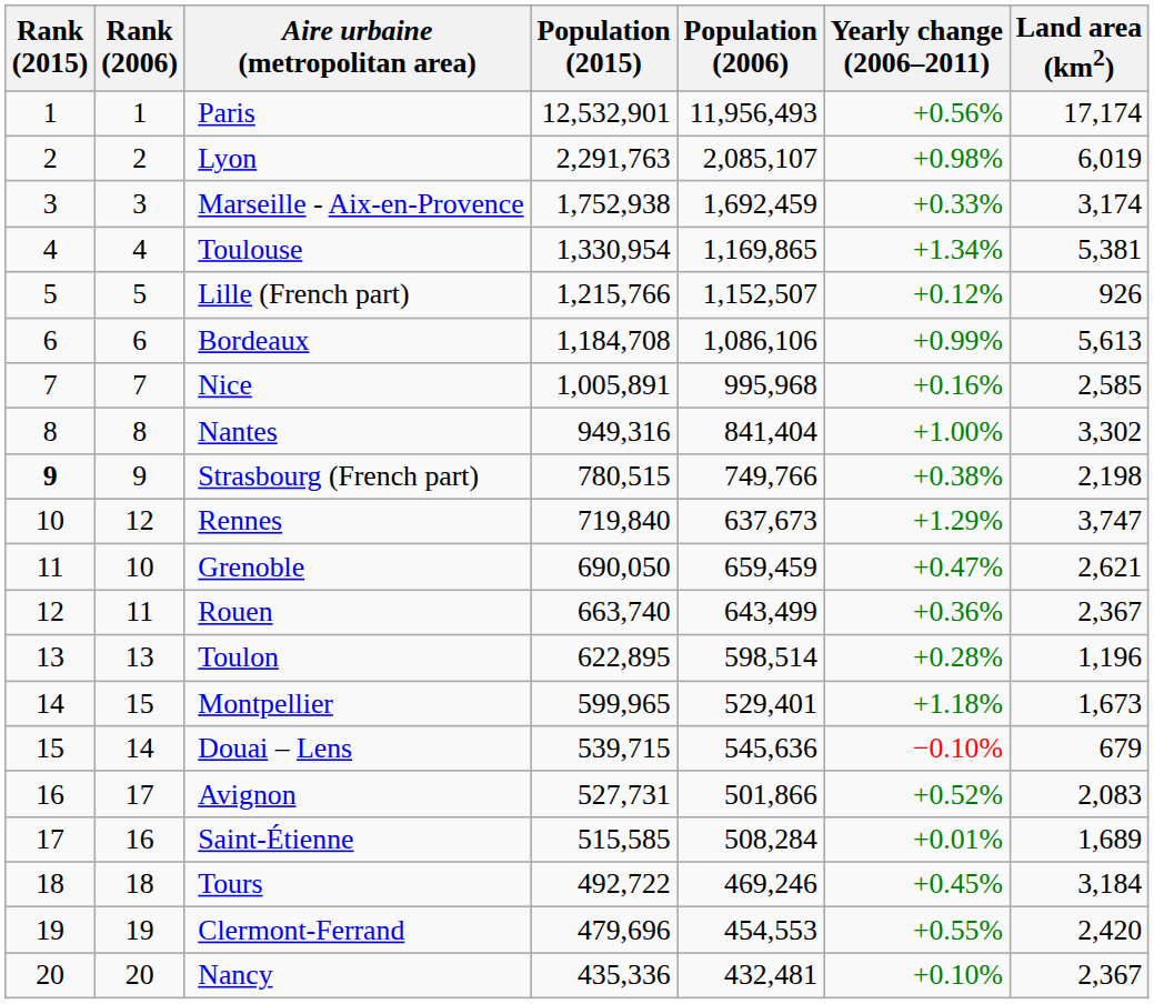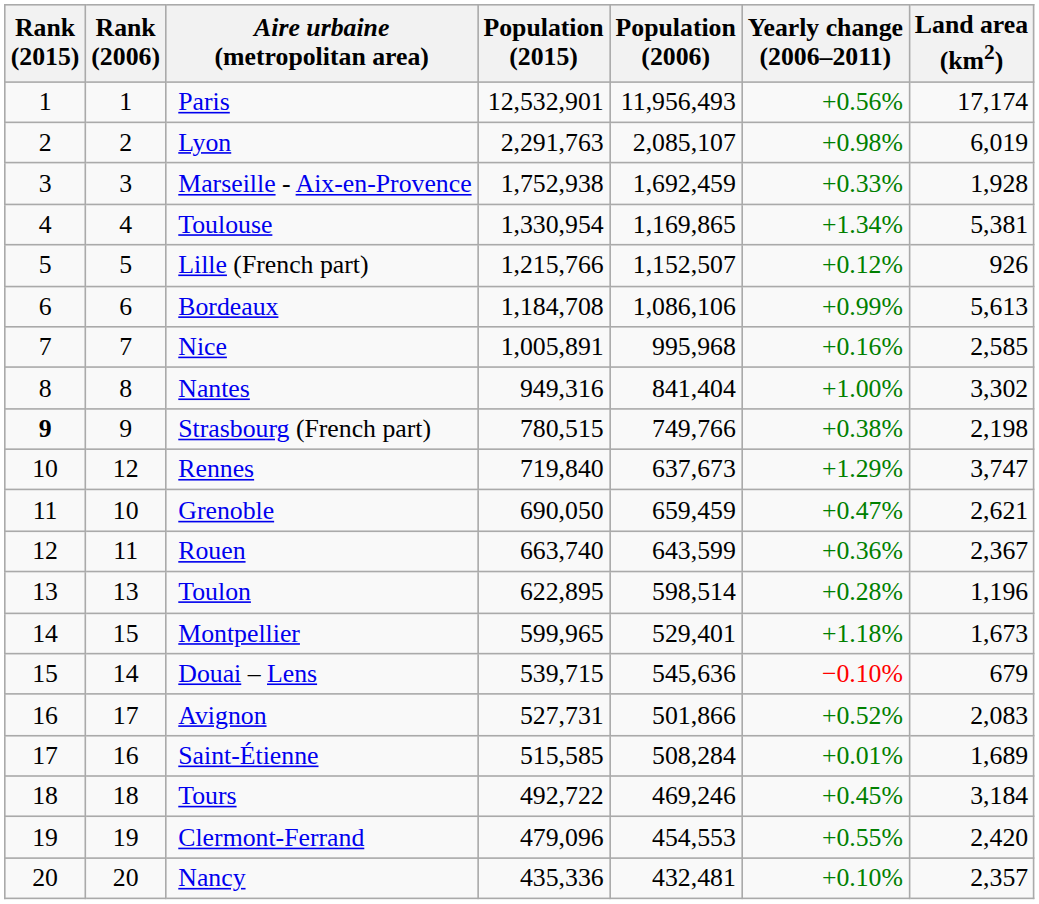Marseille - Aix-en-Provence | Land area (km2): 3,174 -> 1,928
Rouen | Population (2006): 643,499 -> 643,599
Clermont-Ferrand | Population (2015): 479,696 -> 479,096
Nancy | Land area (km2): 2,367 -> 2,357
